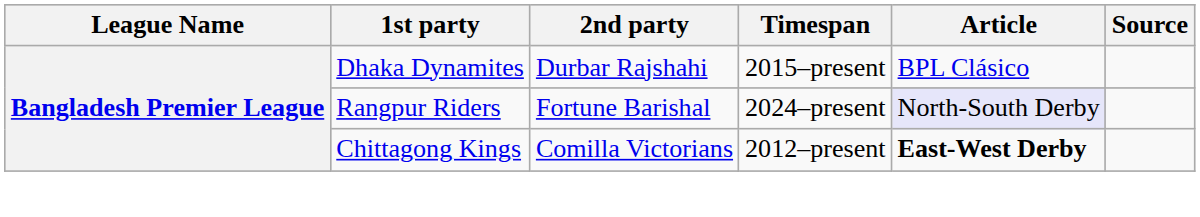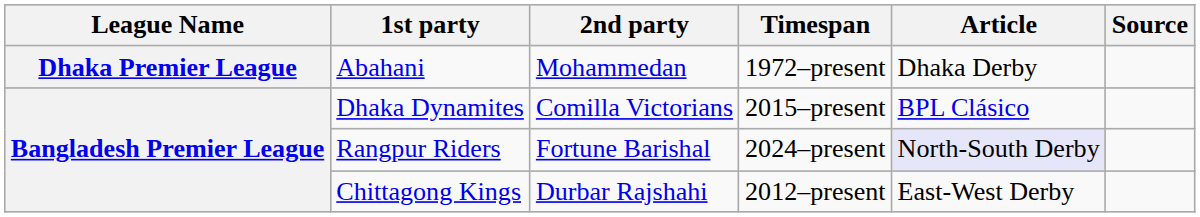+ row: Dhaka Premier League | Abahani | Mohammedan | 1972–present | Dhaka Derby
Dhaka Dynamites | 2nd party: Durbar Rajshahi -> Comilla Victorians
Chittagong Kings | 2nd party: Comilla Victorians -> Durbar Rajshahi
Chittagong Kings | Article: bold -> normal
